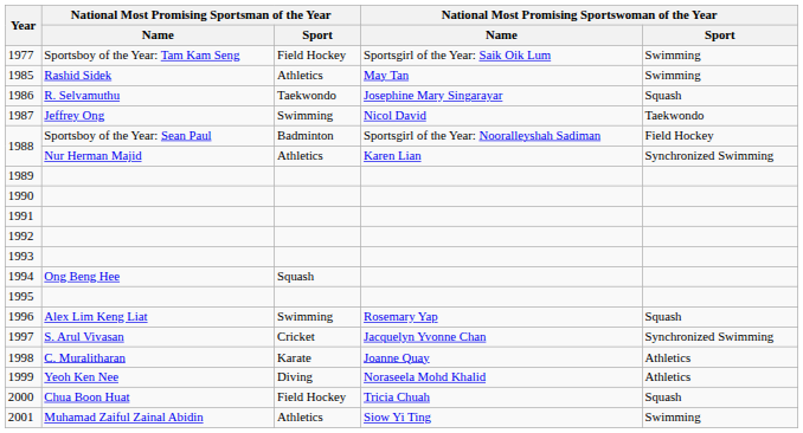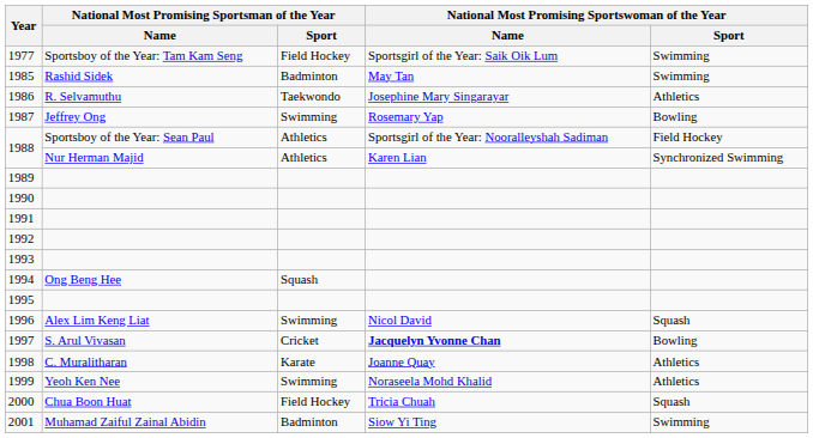1985 | National Most Promising Sportsman of the Year / Sport: Athletics -> Badminton
1986 | National Most Promising Sportswoman of the Year / Sport: Squash -> Athletics
1987 | National Most Promising Sportswoman of the Year / Name: Nicol David -> Rosemary Yap
1987 | National Most Promising Sportswoman of the Year / Sport: Taekwondo -> Bowling
1988 / Sportsboy of the Year: Sean Paul | National Most Promising Sportsman of the Year / Sport: Badminton -> Athletics
1996 | National Most Promising Sportswoman of the Year / Name: Rosemary Yap -> Nicol David
1997 | National Most Promising Sportswoman of the Year / Name: normal -> bold
1997 | National Most Promising Sportswoman of the Year / Sport: Synchronized Swimming -> Bowling
1999 | National Most Promising Sportsman of the Year / Sport: Diving -> Swimming
2001 | National Most Promising Sportsman of the Year / Sport: Athletics -> Badminton
